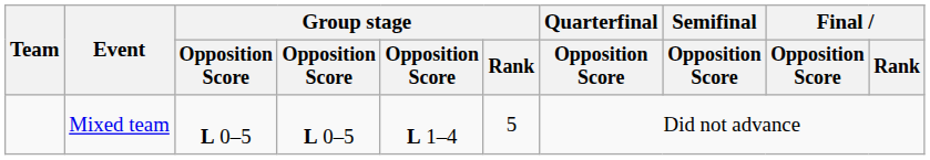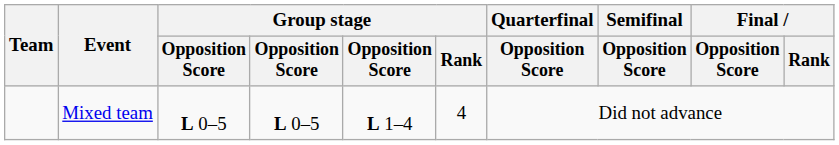Mixed team | Group stage / Rank: 5 -> 4
